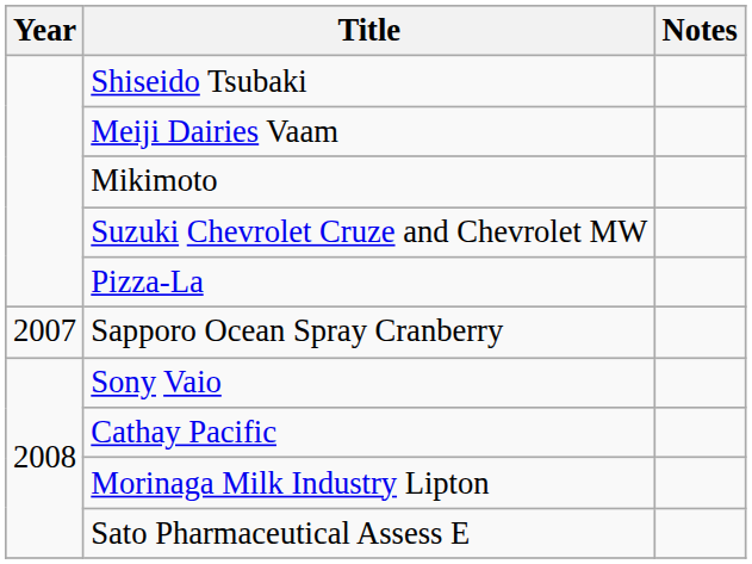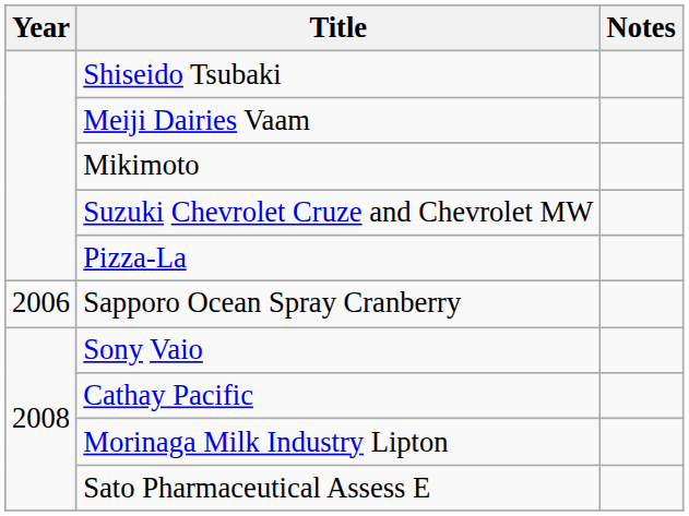Sapporo Ocean Spray Cranberry | Year: 2007 -> 2006
